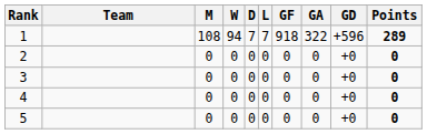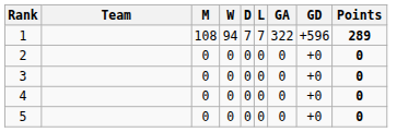- column: GF | 918 | 0 | 0 | 0 | 0
